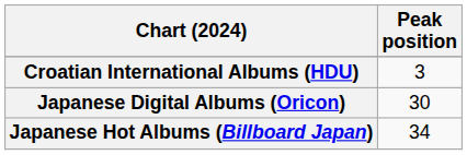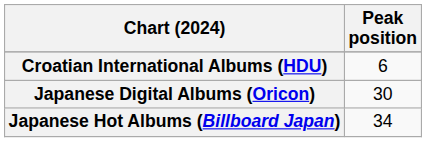Croatian International Albums (HDU) | Peak position: 3 -> 6
